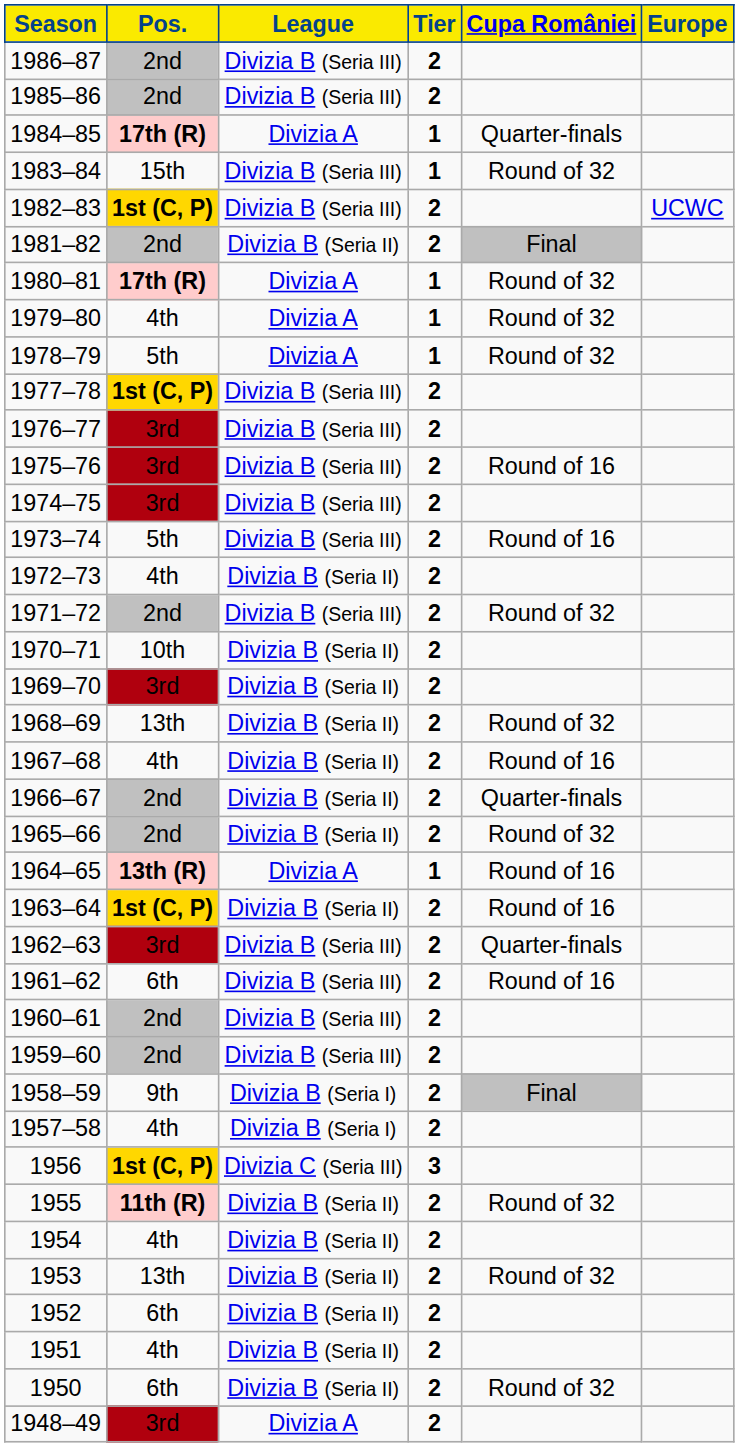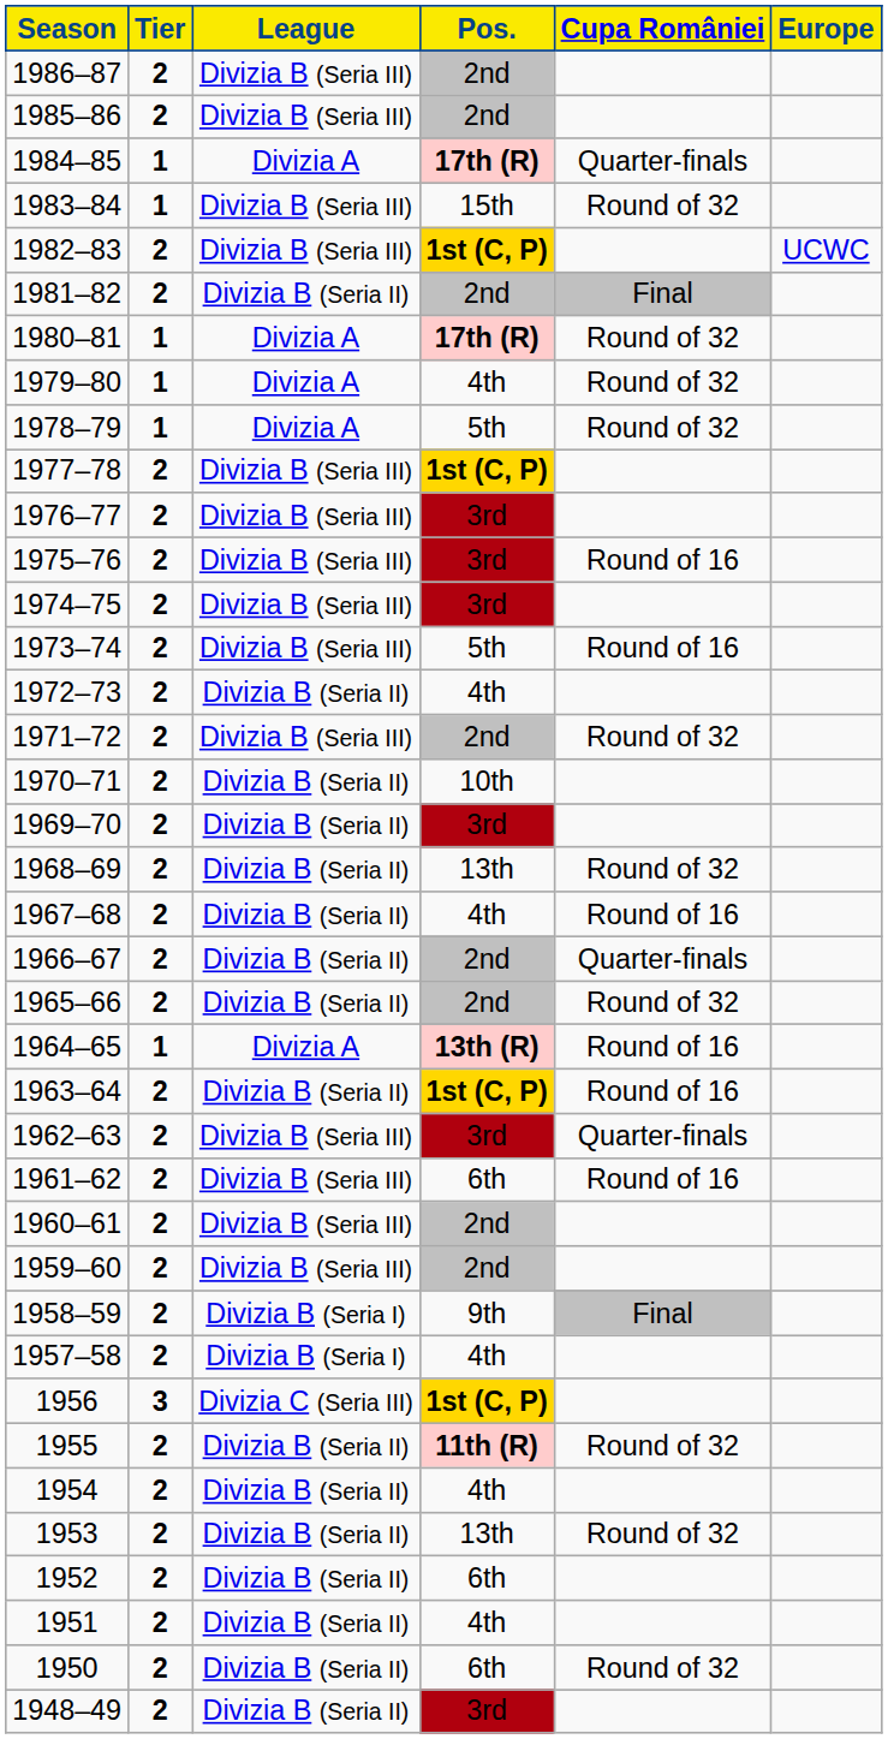columns swapped: Tier <-> Pos.
1948–49 | League: Divizia A -> Divizia B (Seria II)
